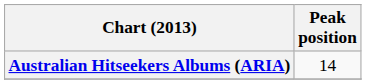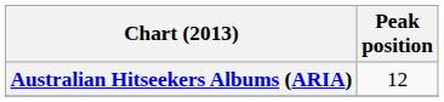Australian Hitseekers Albums (ARIA) | Peak position: 14 -> 12
